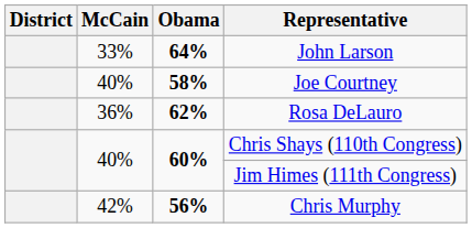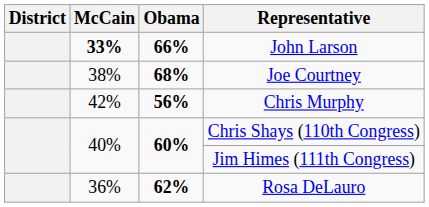John Larson | McCain: normal -> bold
John Larson | Obama: 64% -> 66%
Joe Courtney | McCain: 40% -> 38%
Joe Courtney | Obama: 58% -> 68%
rows swapped: Rosa DeLauro <-> Chris Murphy
